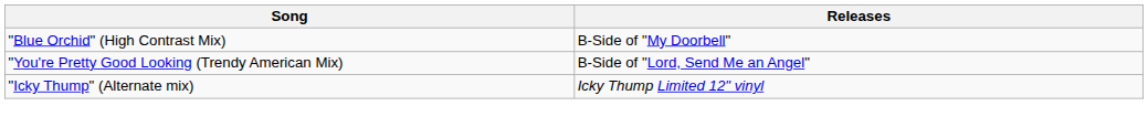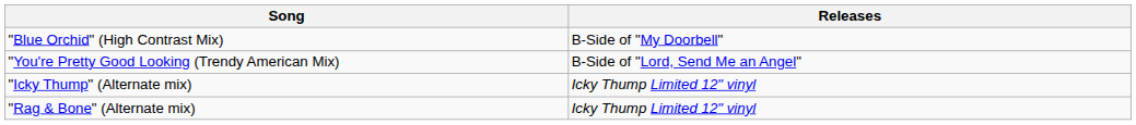+ row: "Rag & Bone" (Alternate mix) | Icky Thump Limited 12" vinyl
